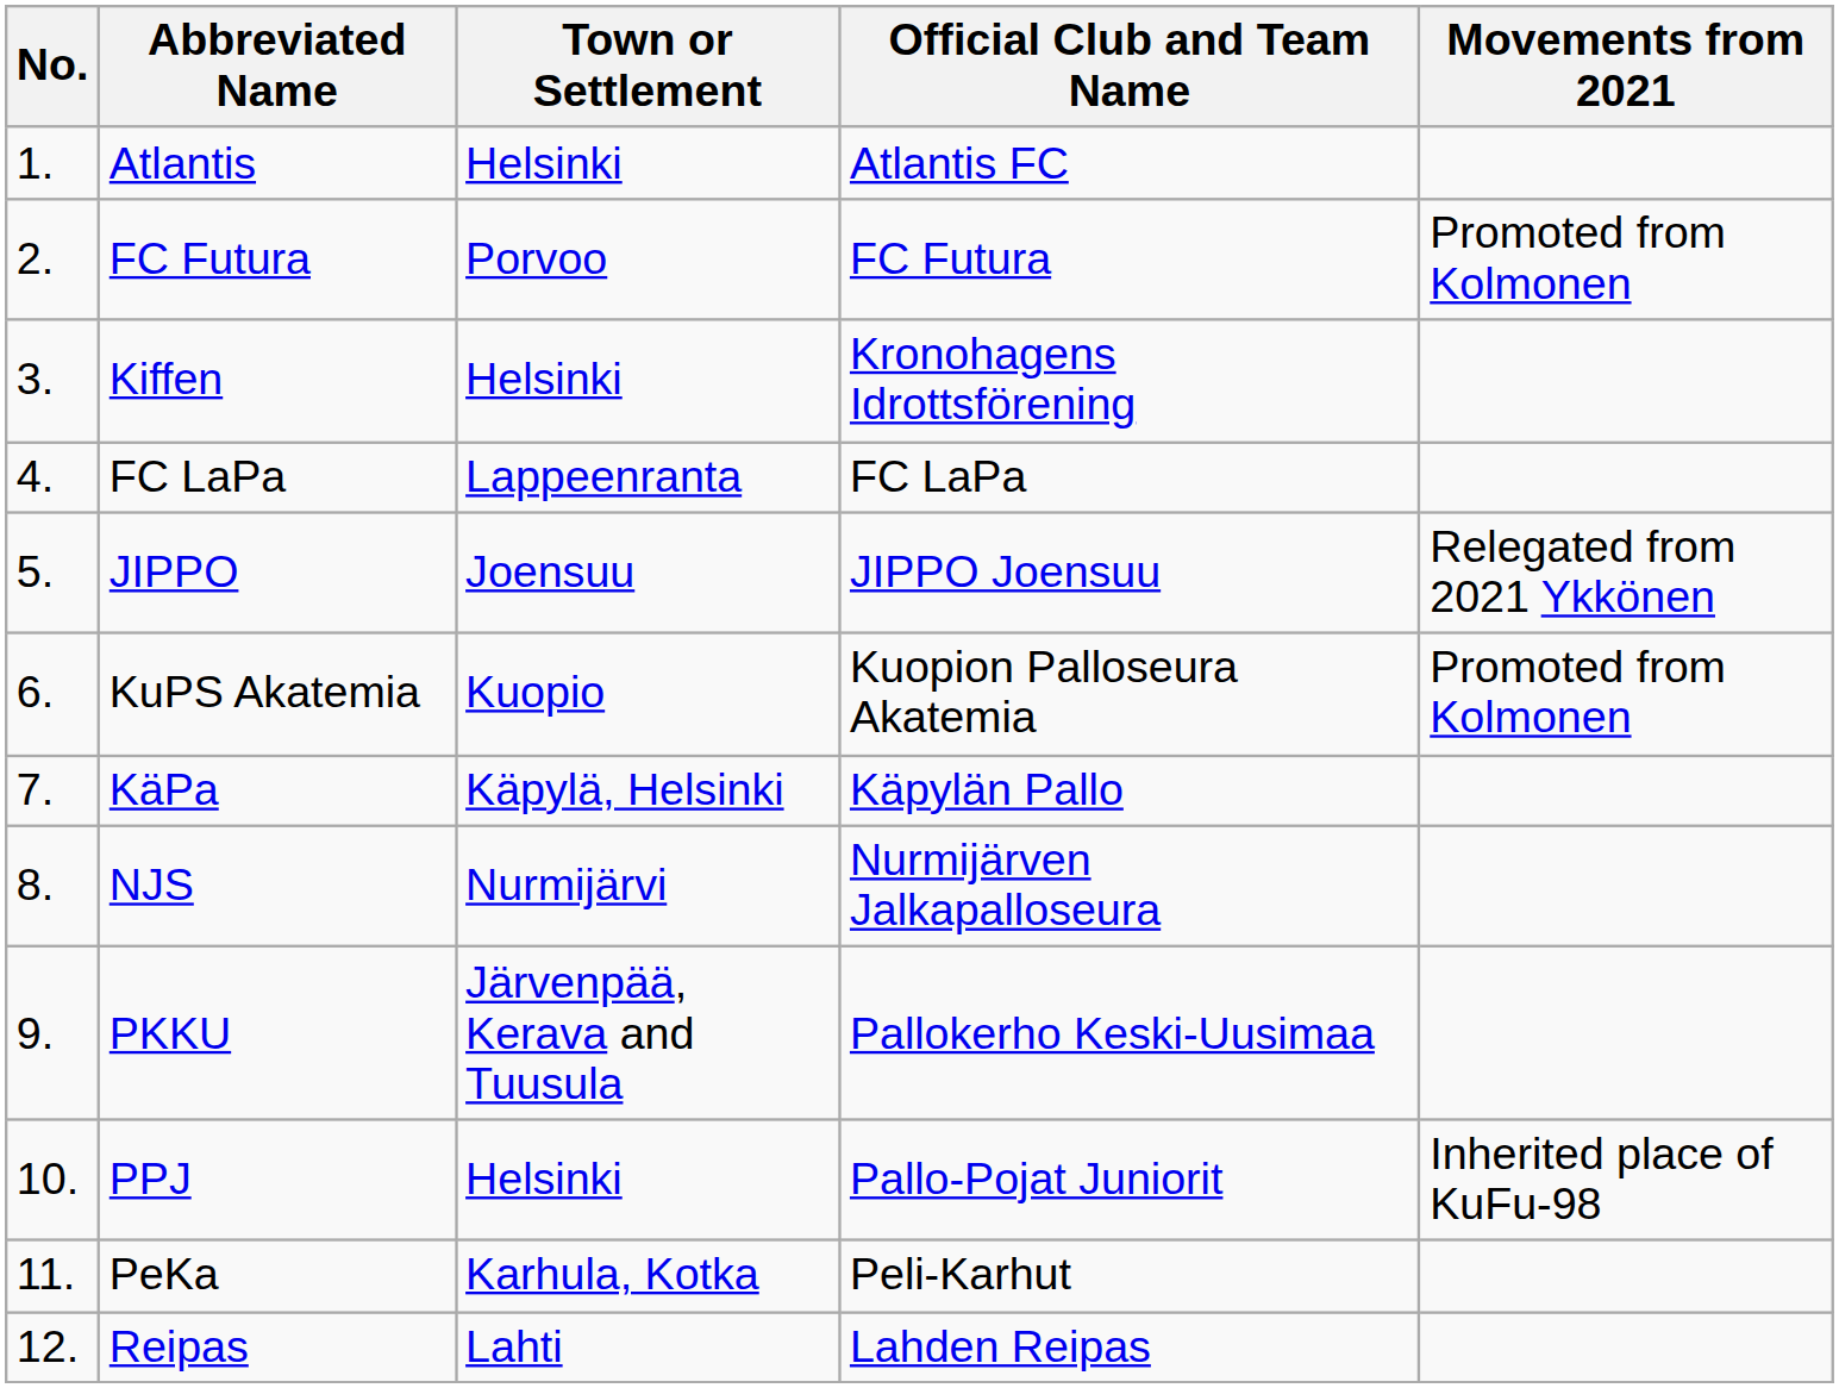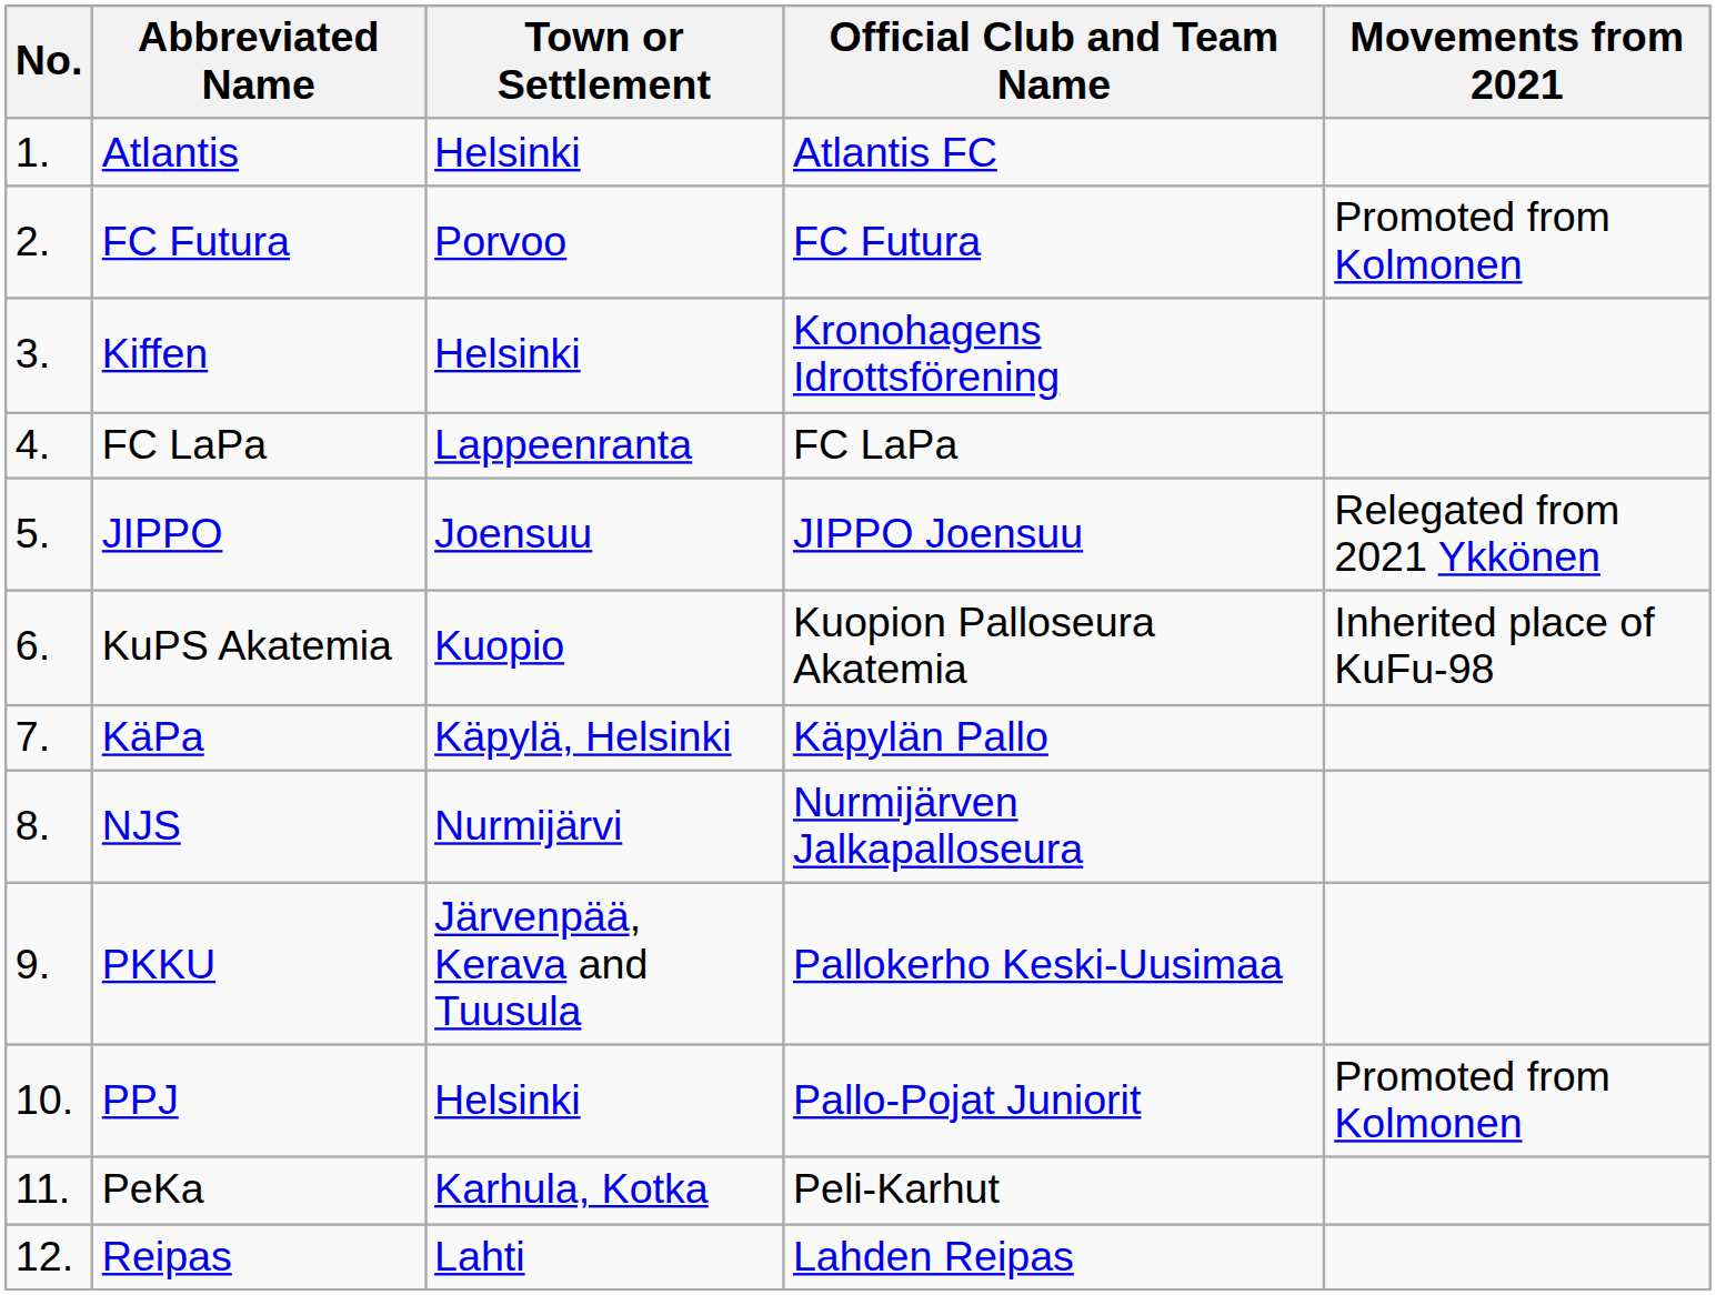KuPS Akatemia | Movements from 2021: Promoted from Kolmonen -> Inherited place of KuFu-98
PPJ | Movements from 2021: Inherited place of KuFu-98 -> Promoted from Kolmonen
